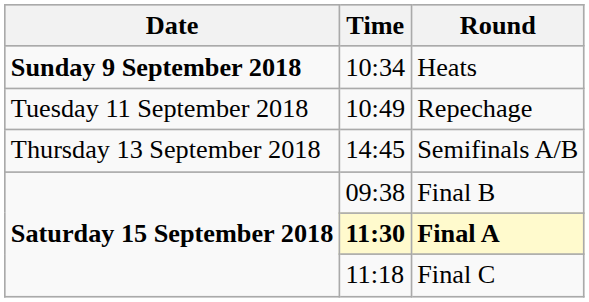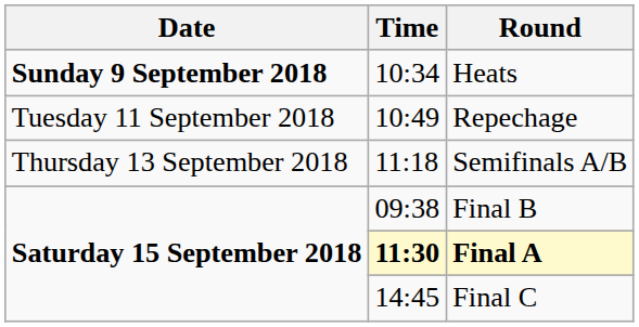Semifinals A/B | Time: 14:45 -> 11:18
Final C | Time: 11:18 -> 14:45
